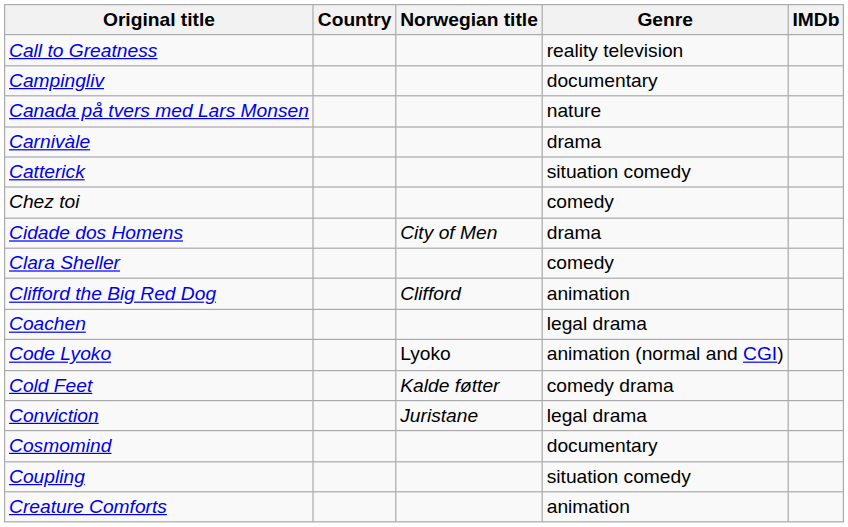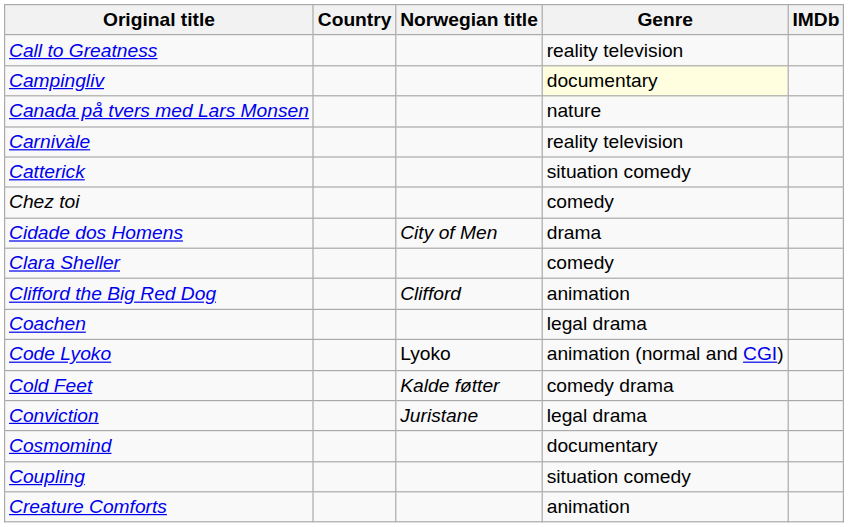Campingliv | Genre: no background -> lightyellow background
Carnivàle | Genre: drama -> reality television
